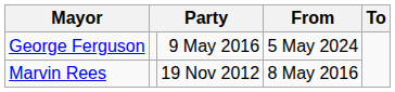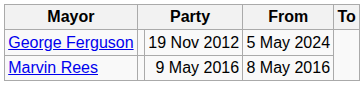George Ferguson | column 3: 9 May 2016 -> 19 Nov 2012
Marvin Rees | column 3: 19 Nov 2012 -> 9 May 2016
